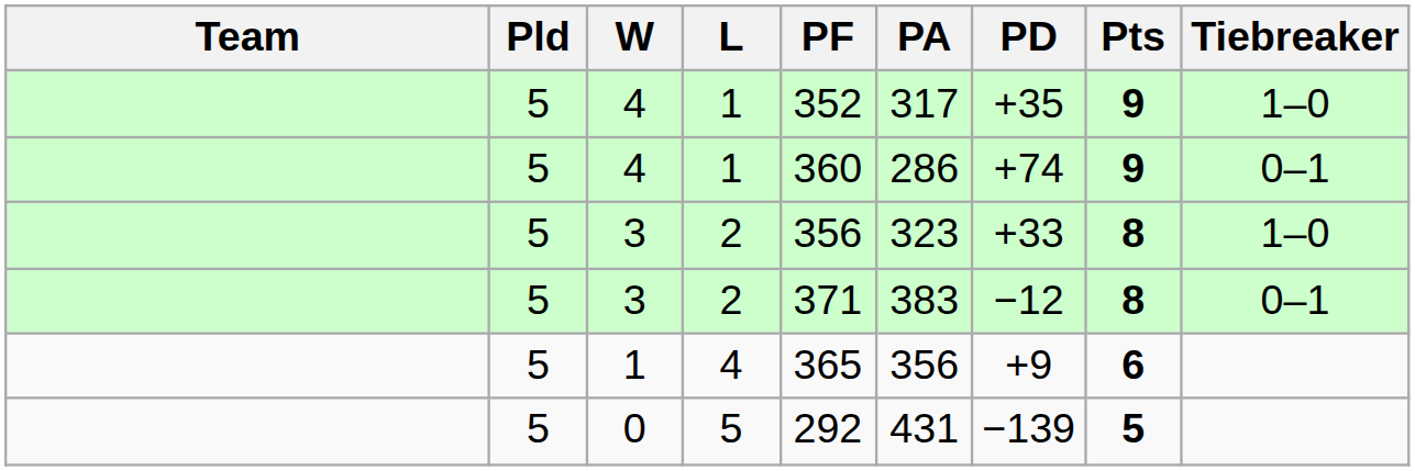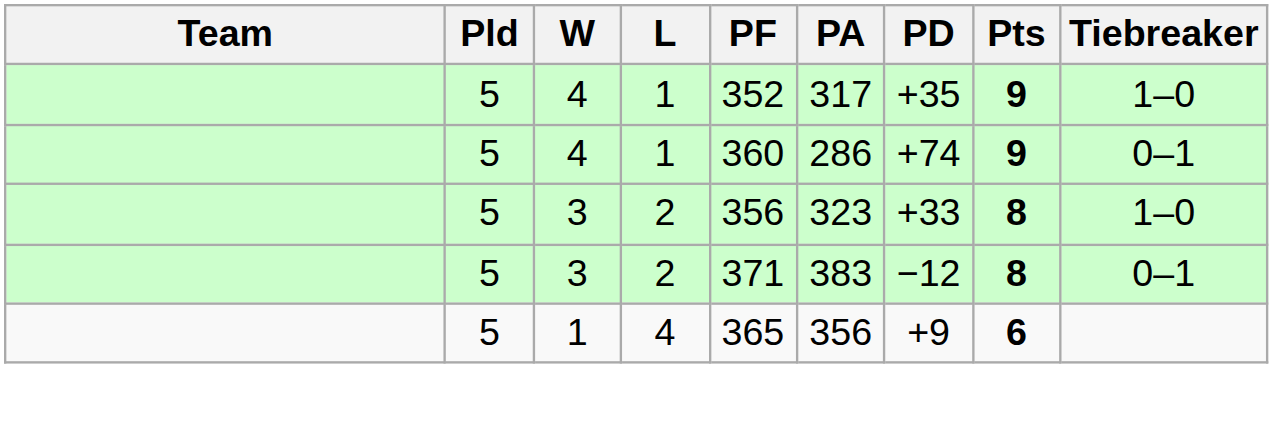- row: 5 | 0 | 5 | 292 | 431 | −139 | 5
